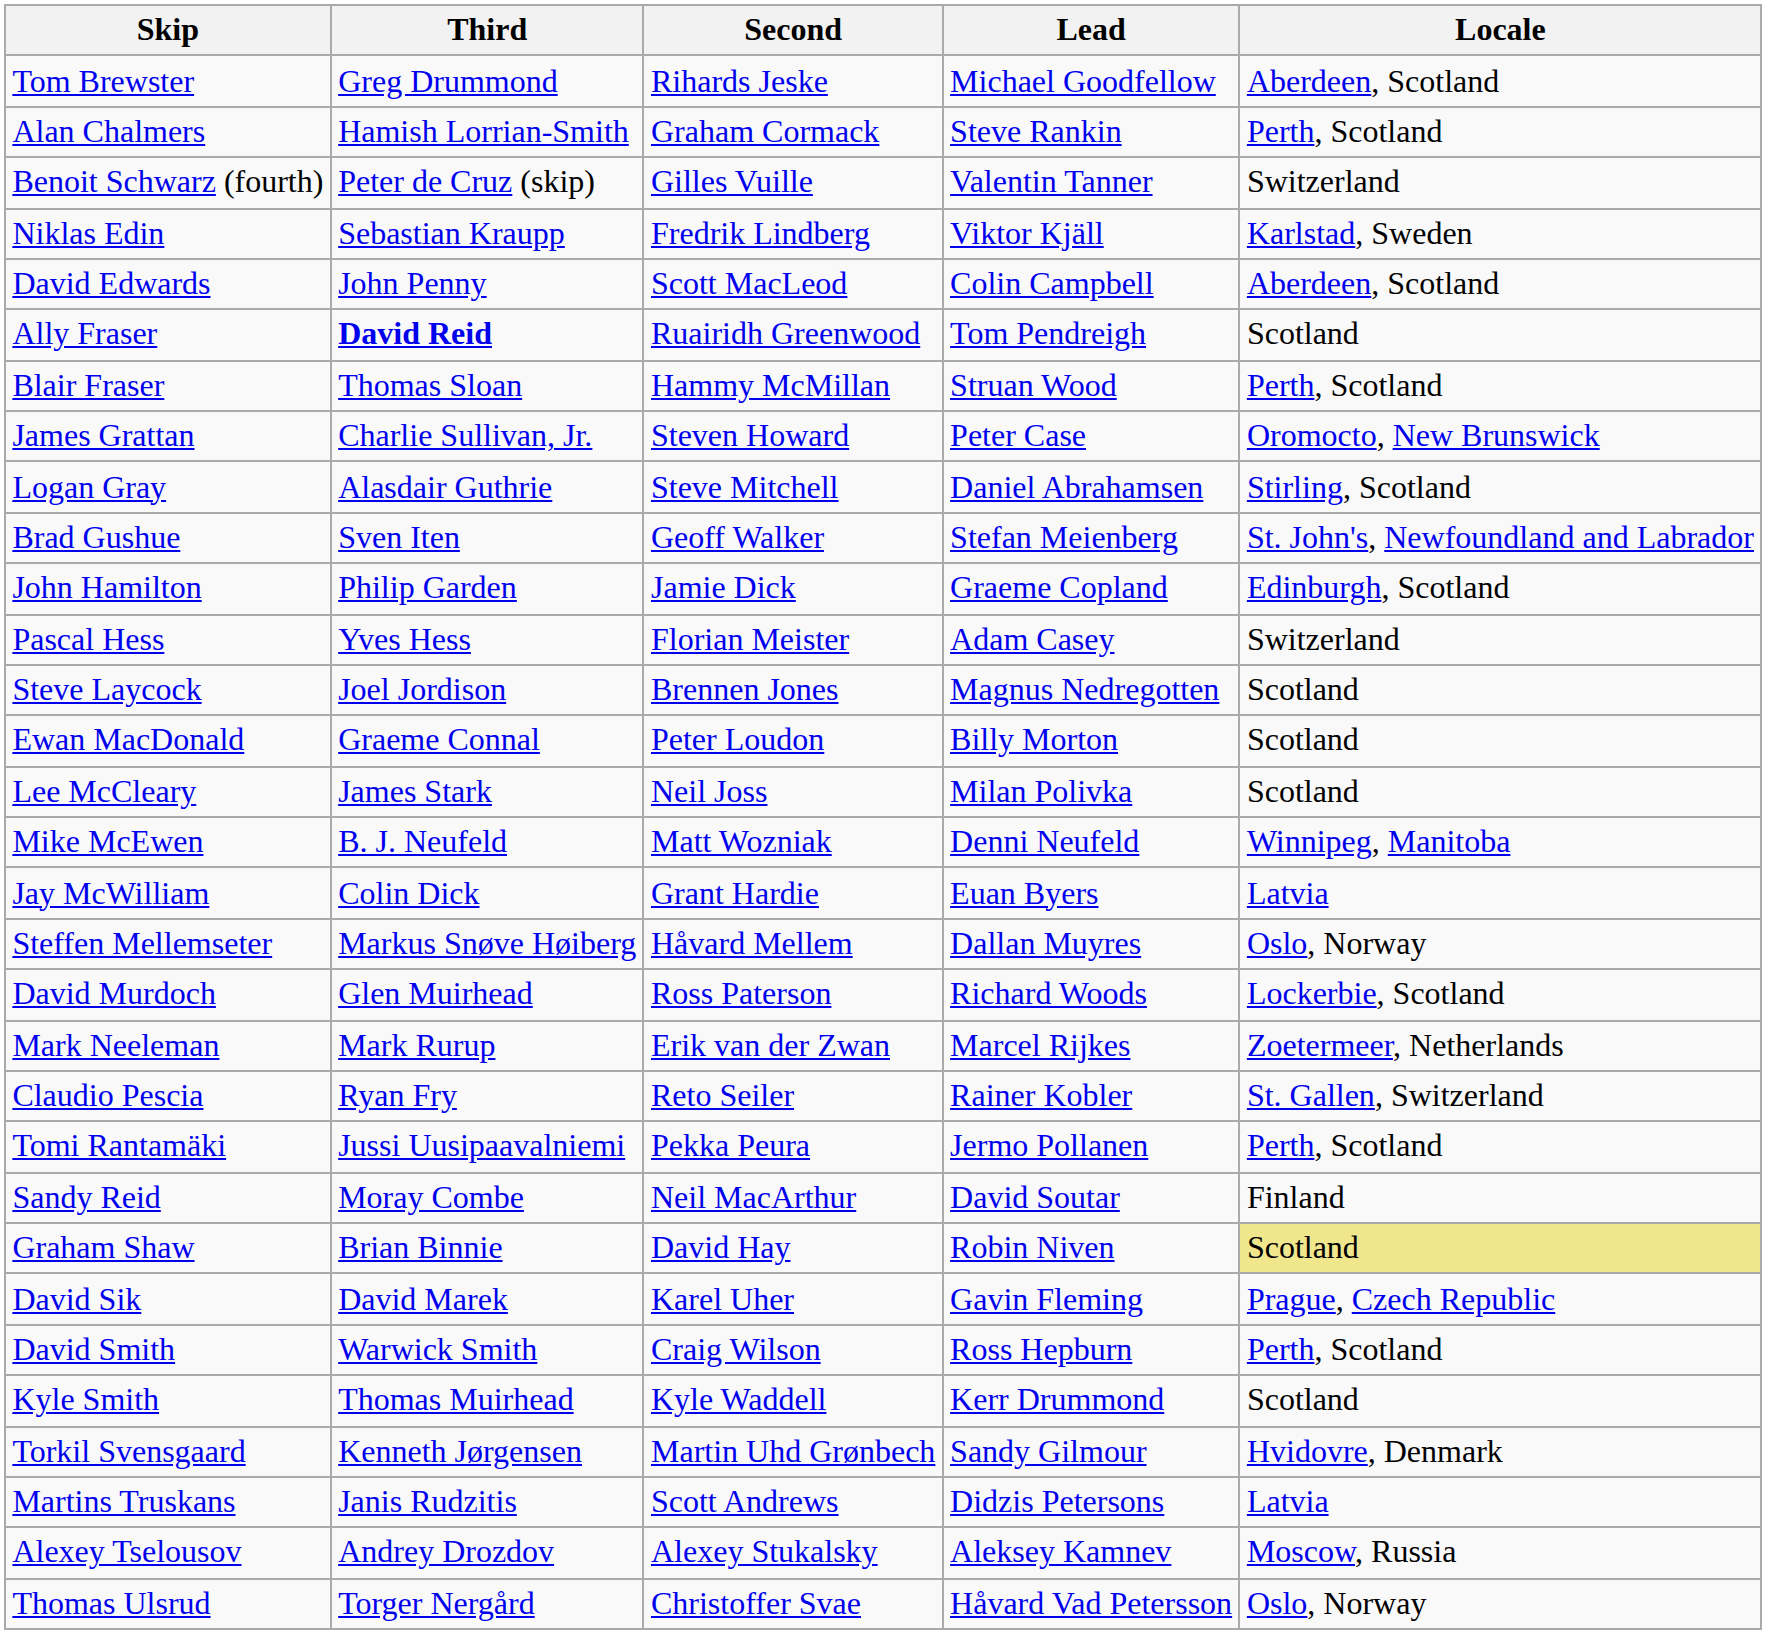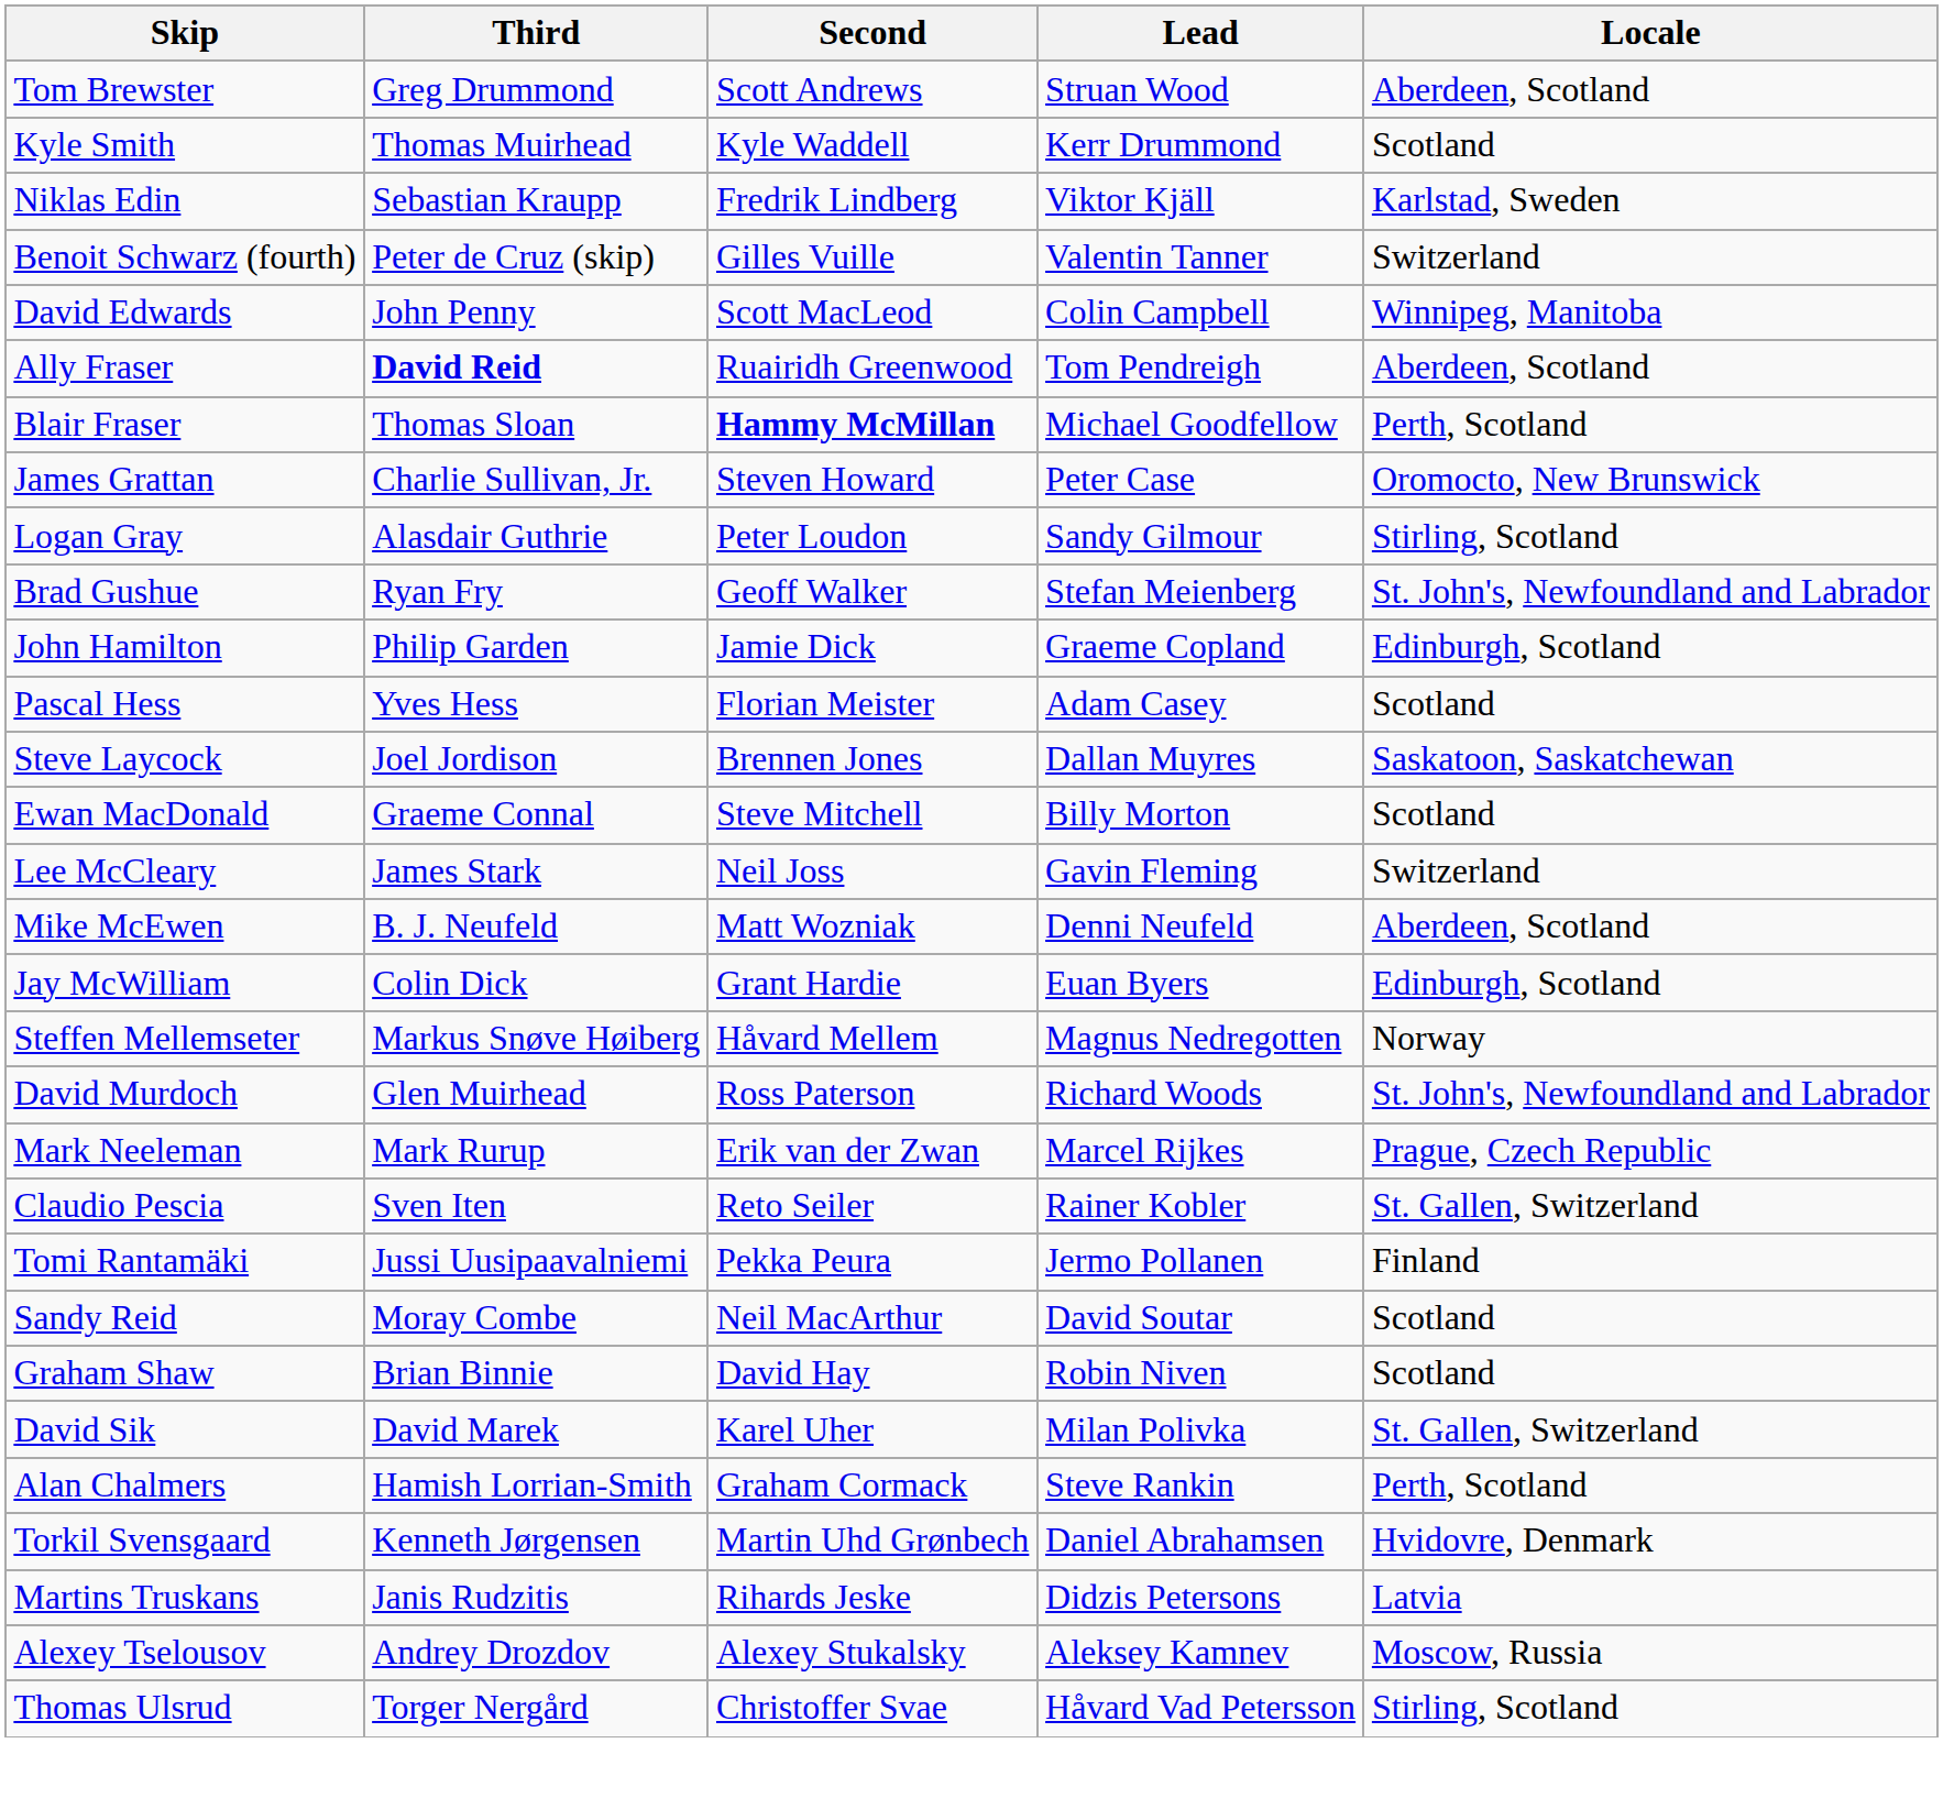Tom Brewster | Second: Rihards Jeske -> Scott Andrews
Tom Brewster | Lead: Michael Goodfellow -> Struan Wood
rows swapped: Alan Chalmers <-> Kyle Smith
rows swapped: Benoit Schwarz (fourth) <-> Niklas Edin
David Edwards | Locale: Aberdeen, Scotland -> Winnipeg, Manitoba
Ally Fraser | Locale: Scotland -> Aberdeen, Scotland
Blair Fraser | Second: normal -> bold
Blair Fraser | Lead: Struan Wood -> Michael Goodfellow
Logan Gray | Second: Steve Mitchell -> Peter Loudon
Logan Gray | Lead: Daniel Abrahamsen -> Sandy Gilmour
Brad Gushue | Third: Sven Iten -> Ryan Fry
Pascal Hess | Locale: Switzerland -> Scotland
Steve Laycock | Lead: Magnus Nedregotten -> Dallan Muyres
Steve Laycock | Locale: Scotland -> Saskatoon, Saskatchewan
Ewan MacDonald | Second: Peter Loudon -> Steve Mitchell
Lee McCleary | Lead: Milan Polivka -> Gavin Fleming
Lee McCleary | Locale: Scotland -> Switzerland
Mike McEwen | Locale: Winnipeg, Manitoba -> Aberdeen, Scotland
Jay McWilliam | Locale: Latvia -> Edinburgh, Scotland
Steffen Mellemseter | Lead: Dallan Muyres -> Magnus Nedregotten
Steffen Mellemseter | Locale: Oslo, Norway -> Norway
David Murdoch | Locale: Lockerbie, Scotland -> St. John's, Newfoundland and Labrador
Mark Neeleman | Locale: Zoetermeer, Netherlands -> Prague, Czech Republic
Claudio Pescia | Third: Ryan Fry -> Sven Iten
Tomi Rantamäki | Locale: Perth, Scotland -> Finland
Sandy Reid | Locale: Finland -> Scotland
Graham Shaw | Locale: khaki background -> no background
David Sik | Lead: Gavin Fleming -> Milan Polivka
David Sik | Locale: Prague, Czech Republic -> St. Gallen, Switzerland
- row: David Smith | Warwick Smith | Craig Wilson | Ross Hepburn | Perth, Scotland
Torkil Svensgaard | Lead: Sandy Gilmour -> Daniel Abrahamsen
Martins Truskans | Second: Scott Andrews -> Rihards Jeske
Thomas Ulsrud | Locale: Oslo, Norway -> Stirling, Scotland
